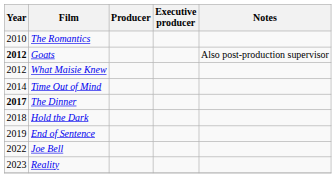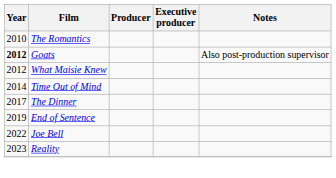The Dinner | Year: bold -> normal
- row: 2018 | Hold the Dark
